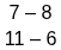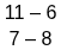rows swapped: 11 – 6 <-> 7 – 8
